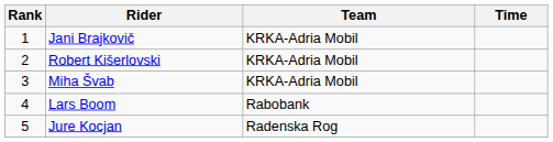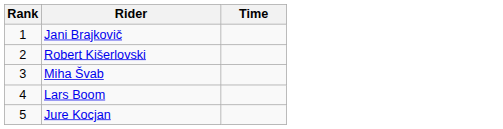- column: Team | KRKA-Adria Mobil | KRKA-Adria Mobil | KRKA-Adria Mobil | Rabobank | Radenska Rog
